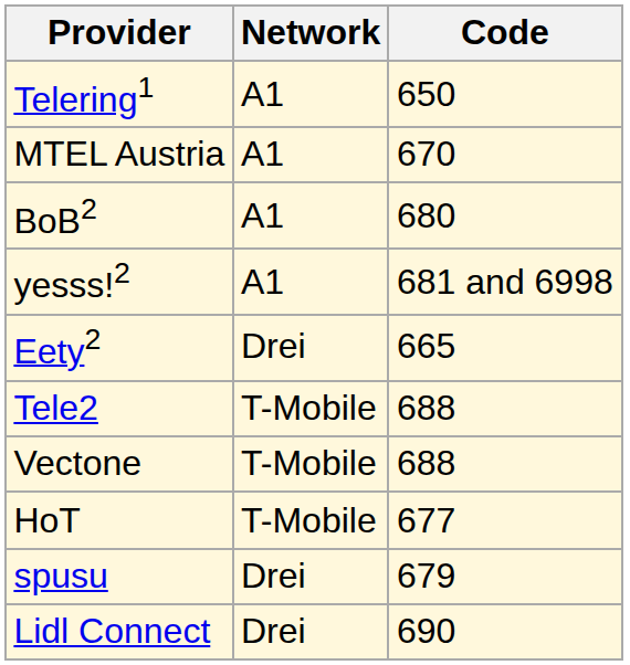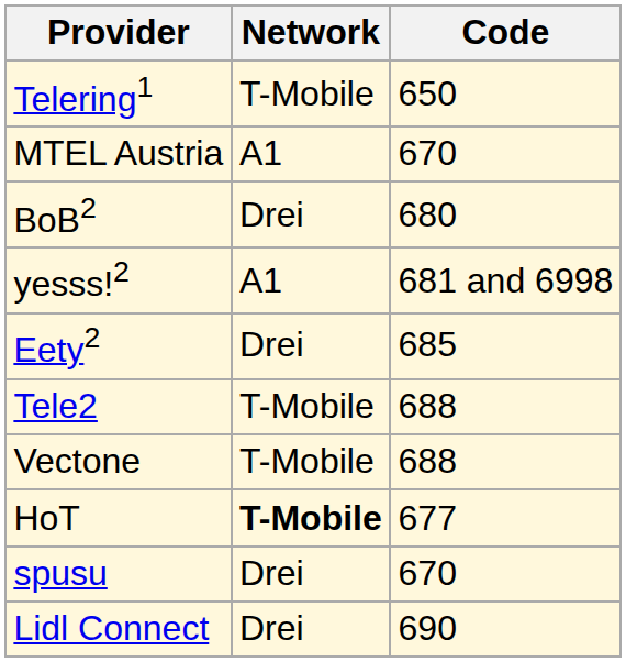Telering1 | Network: A1 -> T-Mobile
BoB2 | Network: A1 -> Drei
Eety2 | Code: 665 -> 685
HoT | Network: normal -> bold
spusu | Code: 679 -> 670
